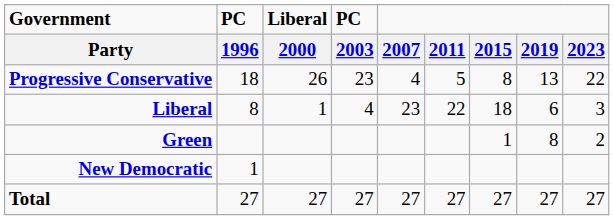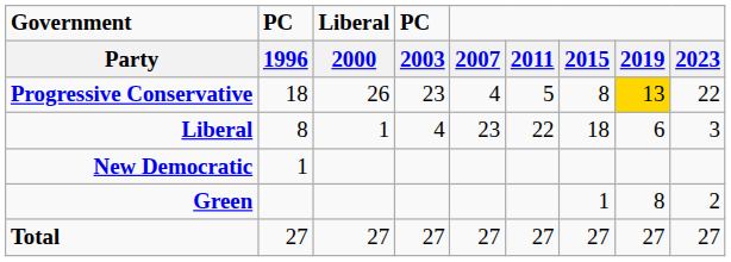Progressive Conservative | 2019: no background -> gold background
rows swapped: Green <-> New Democratic
